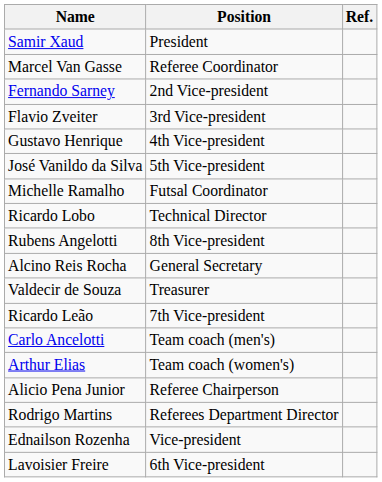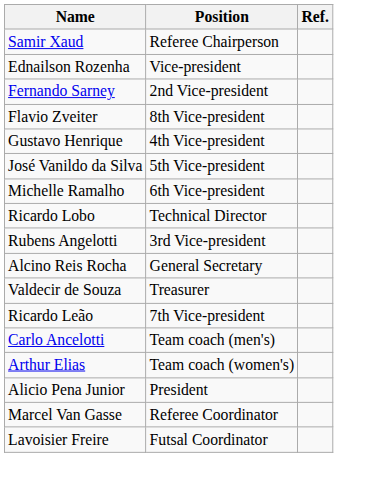Samir Xaud | Position: President -> Referee Chairperson
rows swapped: Ednailson Rozenha <-> Marcel Van Gasse
Flavio Zveiter | Position: 3rd Vice-president -> 8th Vice-president
Michelle Ramalho | Position: Futsal Coordinator -> 6th Vice-president
Rubens Angelotti | Position: 8th Vice-president -> 3rd Vice-president
Alicio Pena Junior | Position: Referee Chairperson -> President
- row: Rodrigo Martins | Referees Department Director
Lavoisier Freire | Position: 6th Vice-president -> Futsal Coordinator
